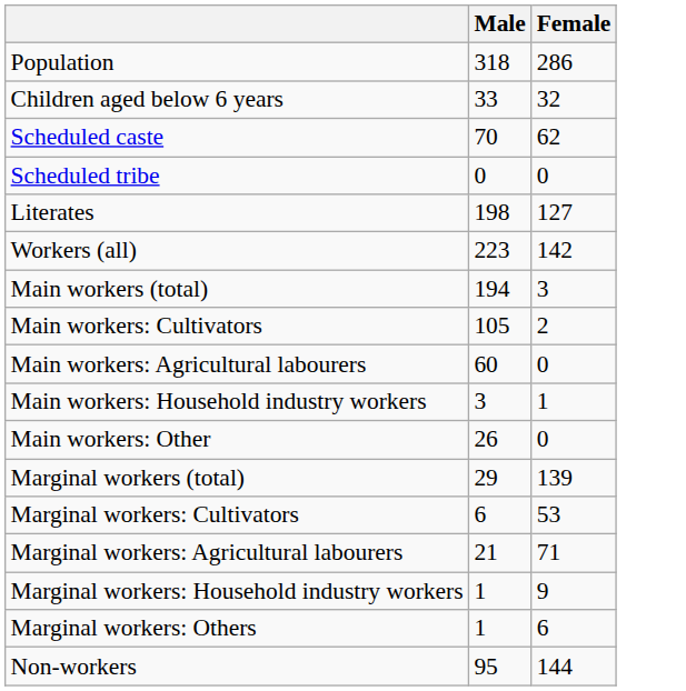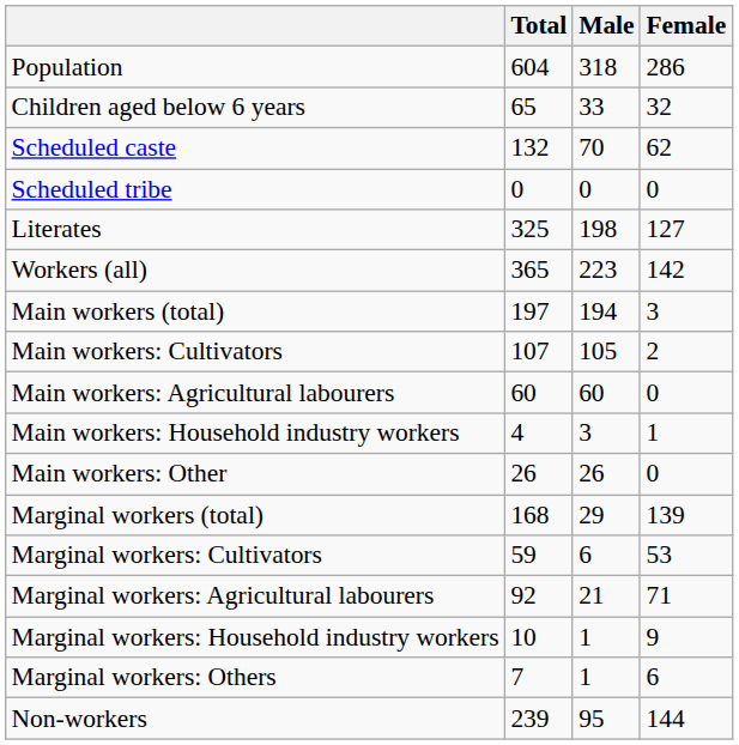+ column: Total | 604 | 65 | 132 | 0 | 325 | 365 | 197 | 107 | 60 | 4 | 26 | 168 | 59 | 92 | 10 | 7 | 239
